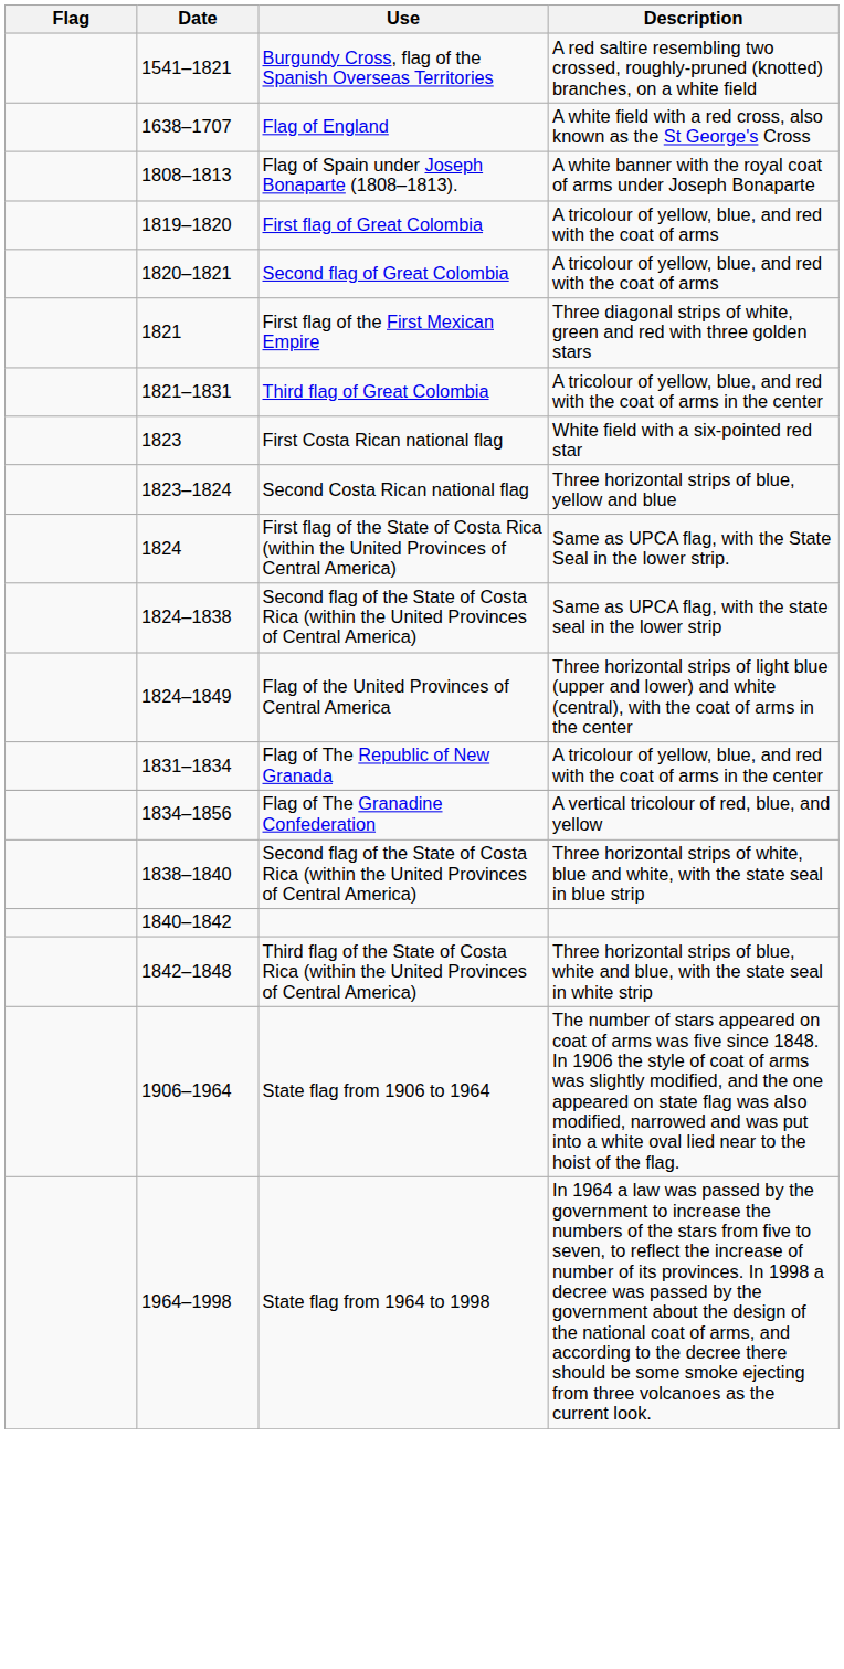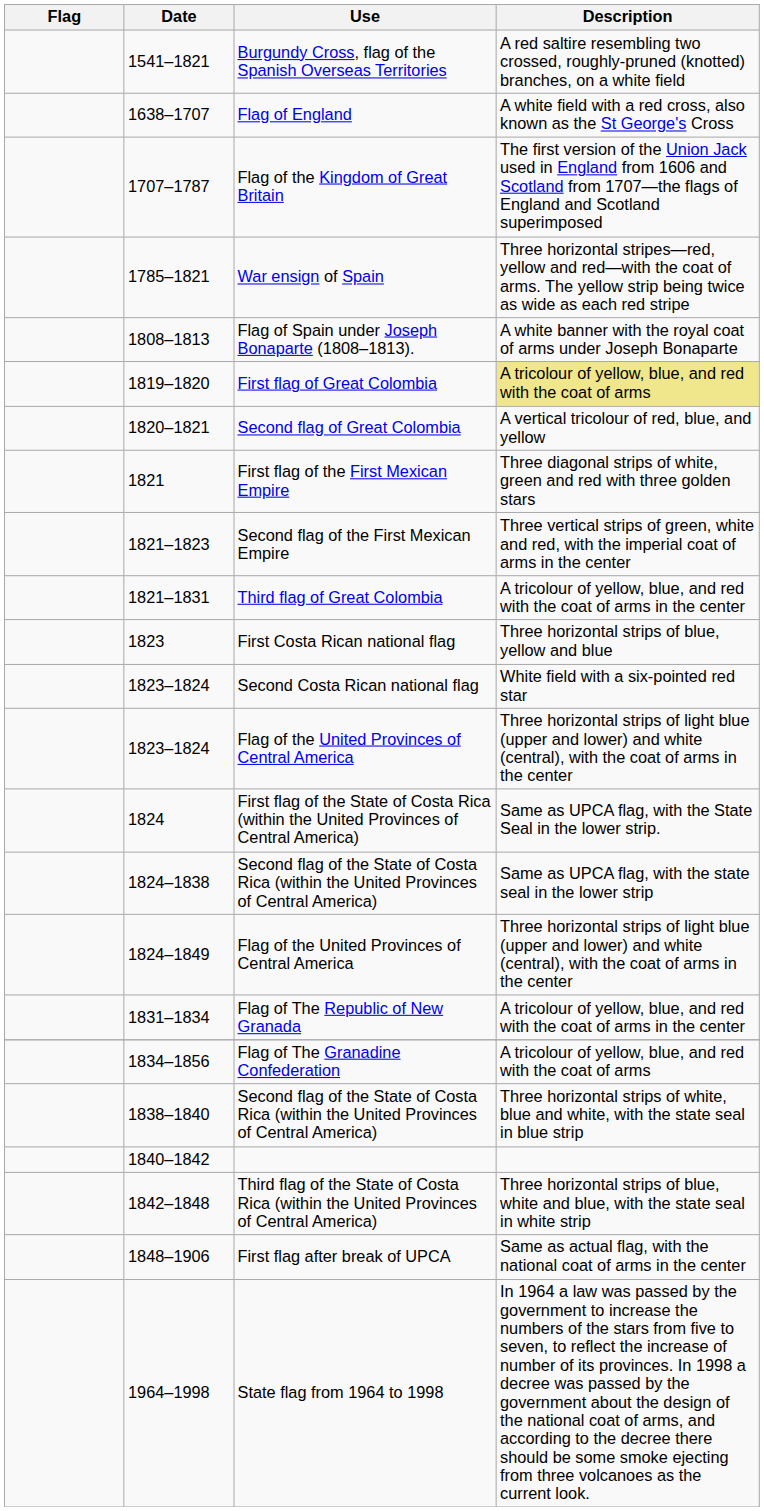+ row: 1707–1787 | Flag of the Kingdom of Great Britain | The first version of the Union Jack used in England from 1606 and Scotland from 1707—the flags of England and Scotland superimposed
+ row: 1785–1821 | War ensign of Spain | Three horizontal stripes—red, yellow and red—with the coat of arms. The yellow strip being twice as wide as each red stripe
First flag of Great Colombia | Description: no background -> khaki background
Second flag of Great Colombia | Description: A tricolour of yellow, blue, and red with the coat of arms -> A vertical tricolour of red, blue, and yellow
+ row: 1821–1823 | Second flag of the First Mexican Empire | Three vertical strips of green, white and red, with the imperial coat of arms in the center
First Costa Rican national flag | Description: White field with a six-pointed red star -> Three horizontal strips of blue, yellow and blue
Second Costa Rican national flag | Description: Three horizontal strips of blue, yellow and blue -> White field with a six-pointed red star
+ row: 1823–1824 | Flag of the United Provinces of Central America | Three horizontal strips of light blue (upper and lower) and white (central), with the coat of arms in the center
Flag of The Granadine Confederation | Description: A vertical tricolour of red, blue, and yellow -> A tricolour of yellow, blue, and red with the coat of arms
+ row: 1848–1906 | First flag after break of UPCA | Same as actual flag, with the national coat of arms in the center
- row: 1906–1964 | State flag from 1906 to 1964 | The number of stars appeared on coat of arms was five since 1848. In 1906 the style of coat of arms was slightly modified, and the one appeared on state flag was also modified, narrowed and was put into a white oval lied near to the hoist of the flag.
